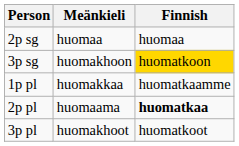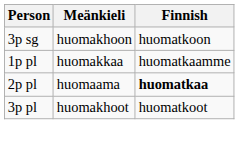- row: 2p sg | huomaa | huomaa
3p sg | Finnish: gold background -> no background
